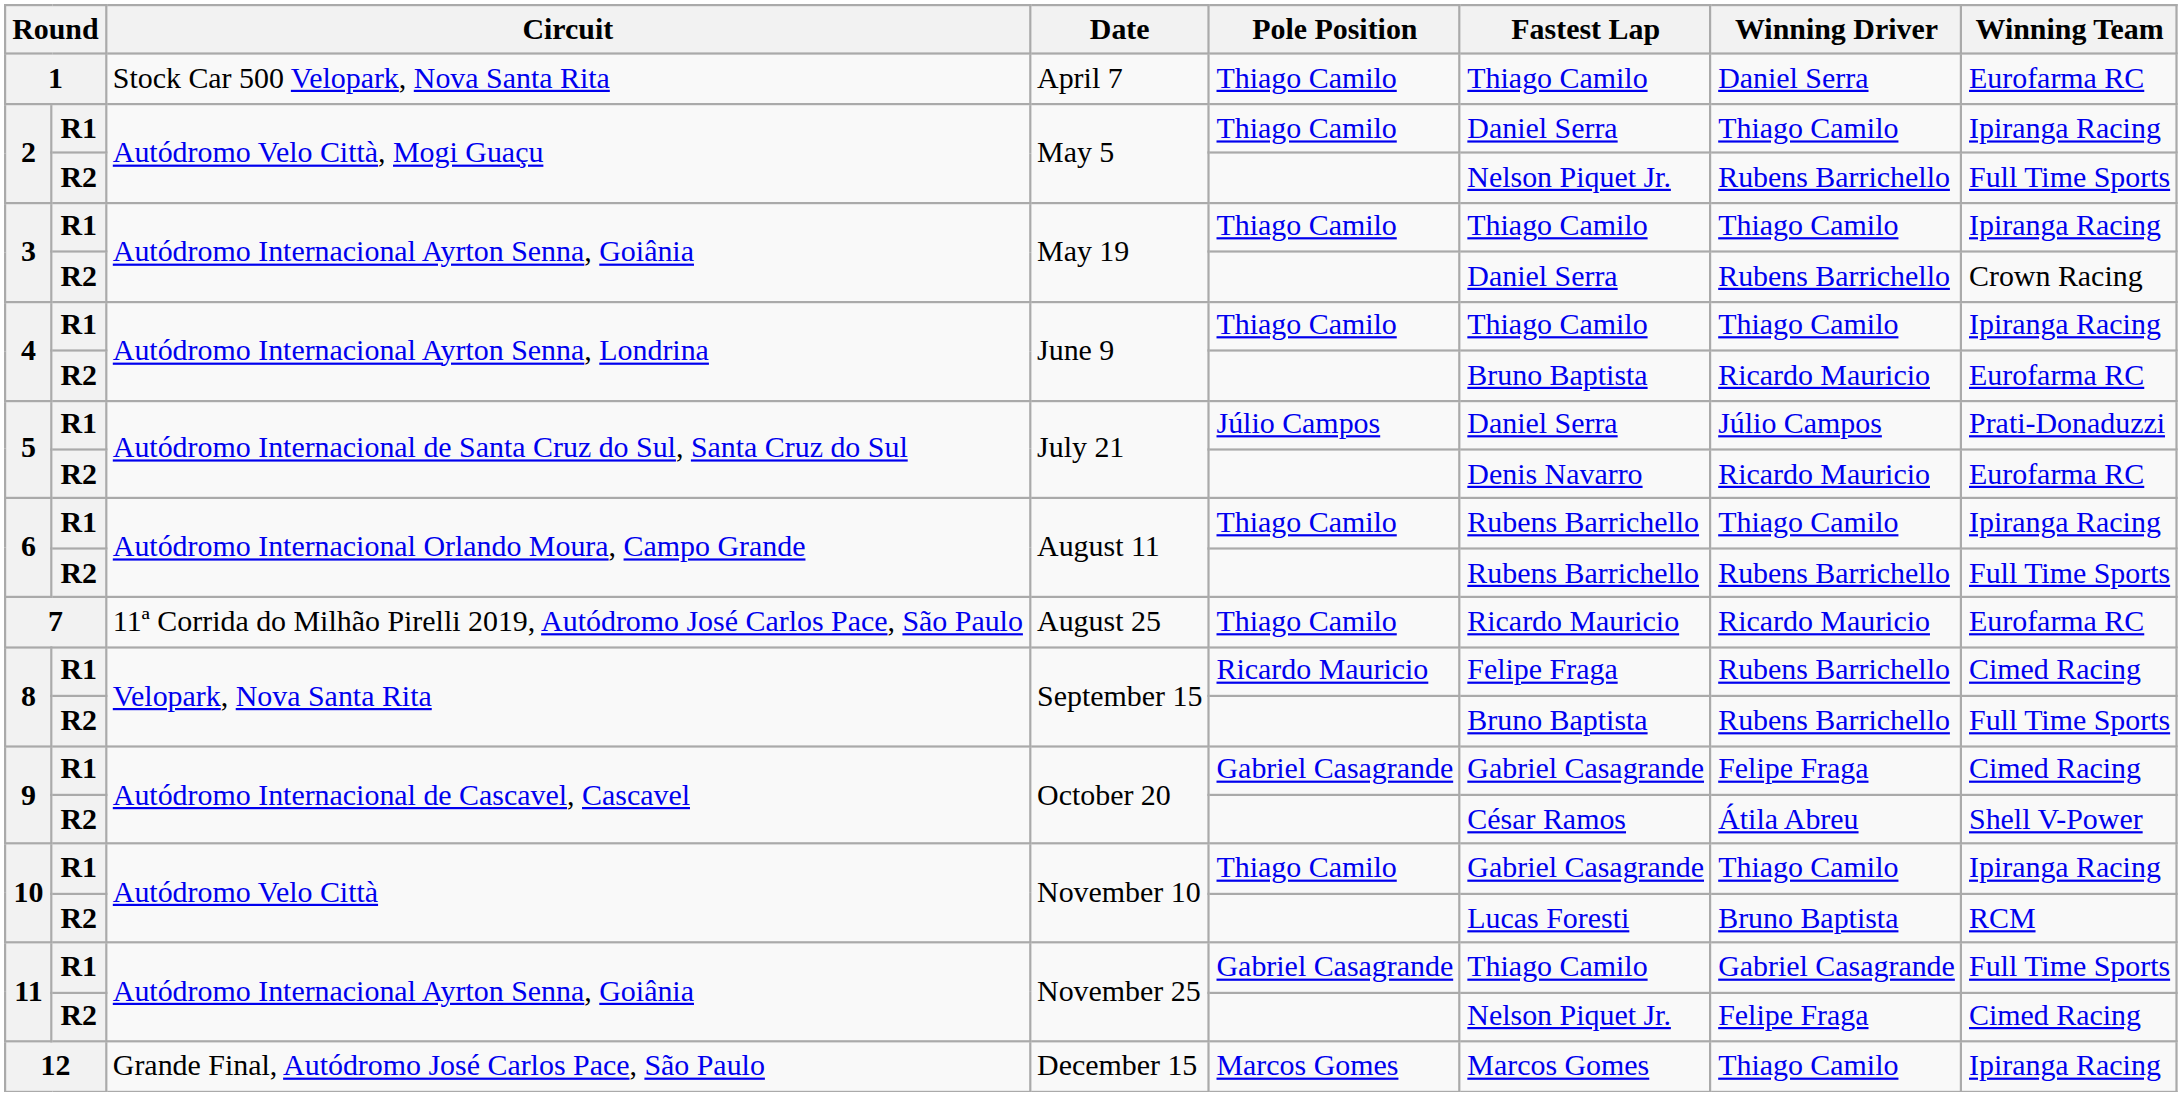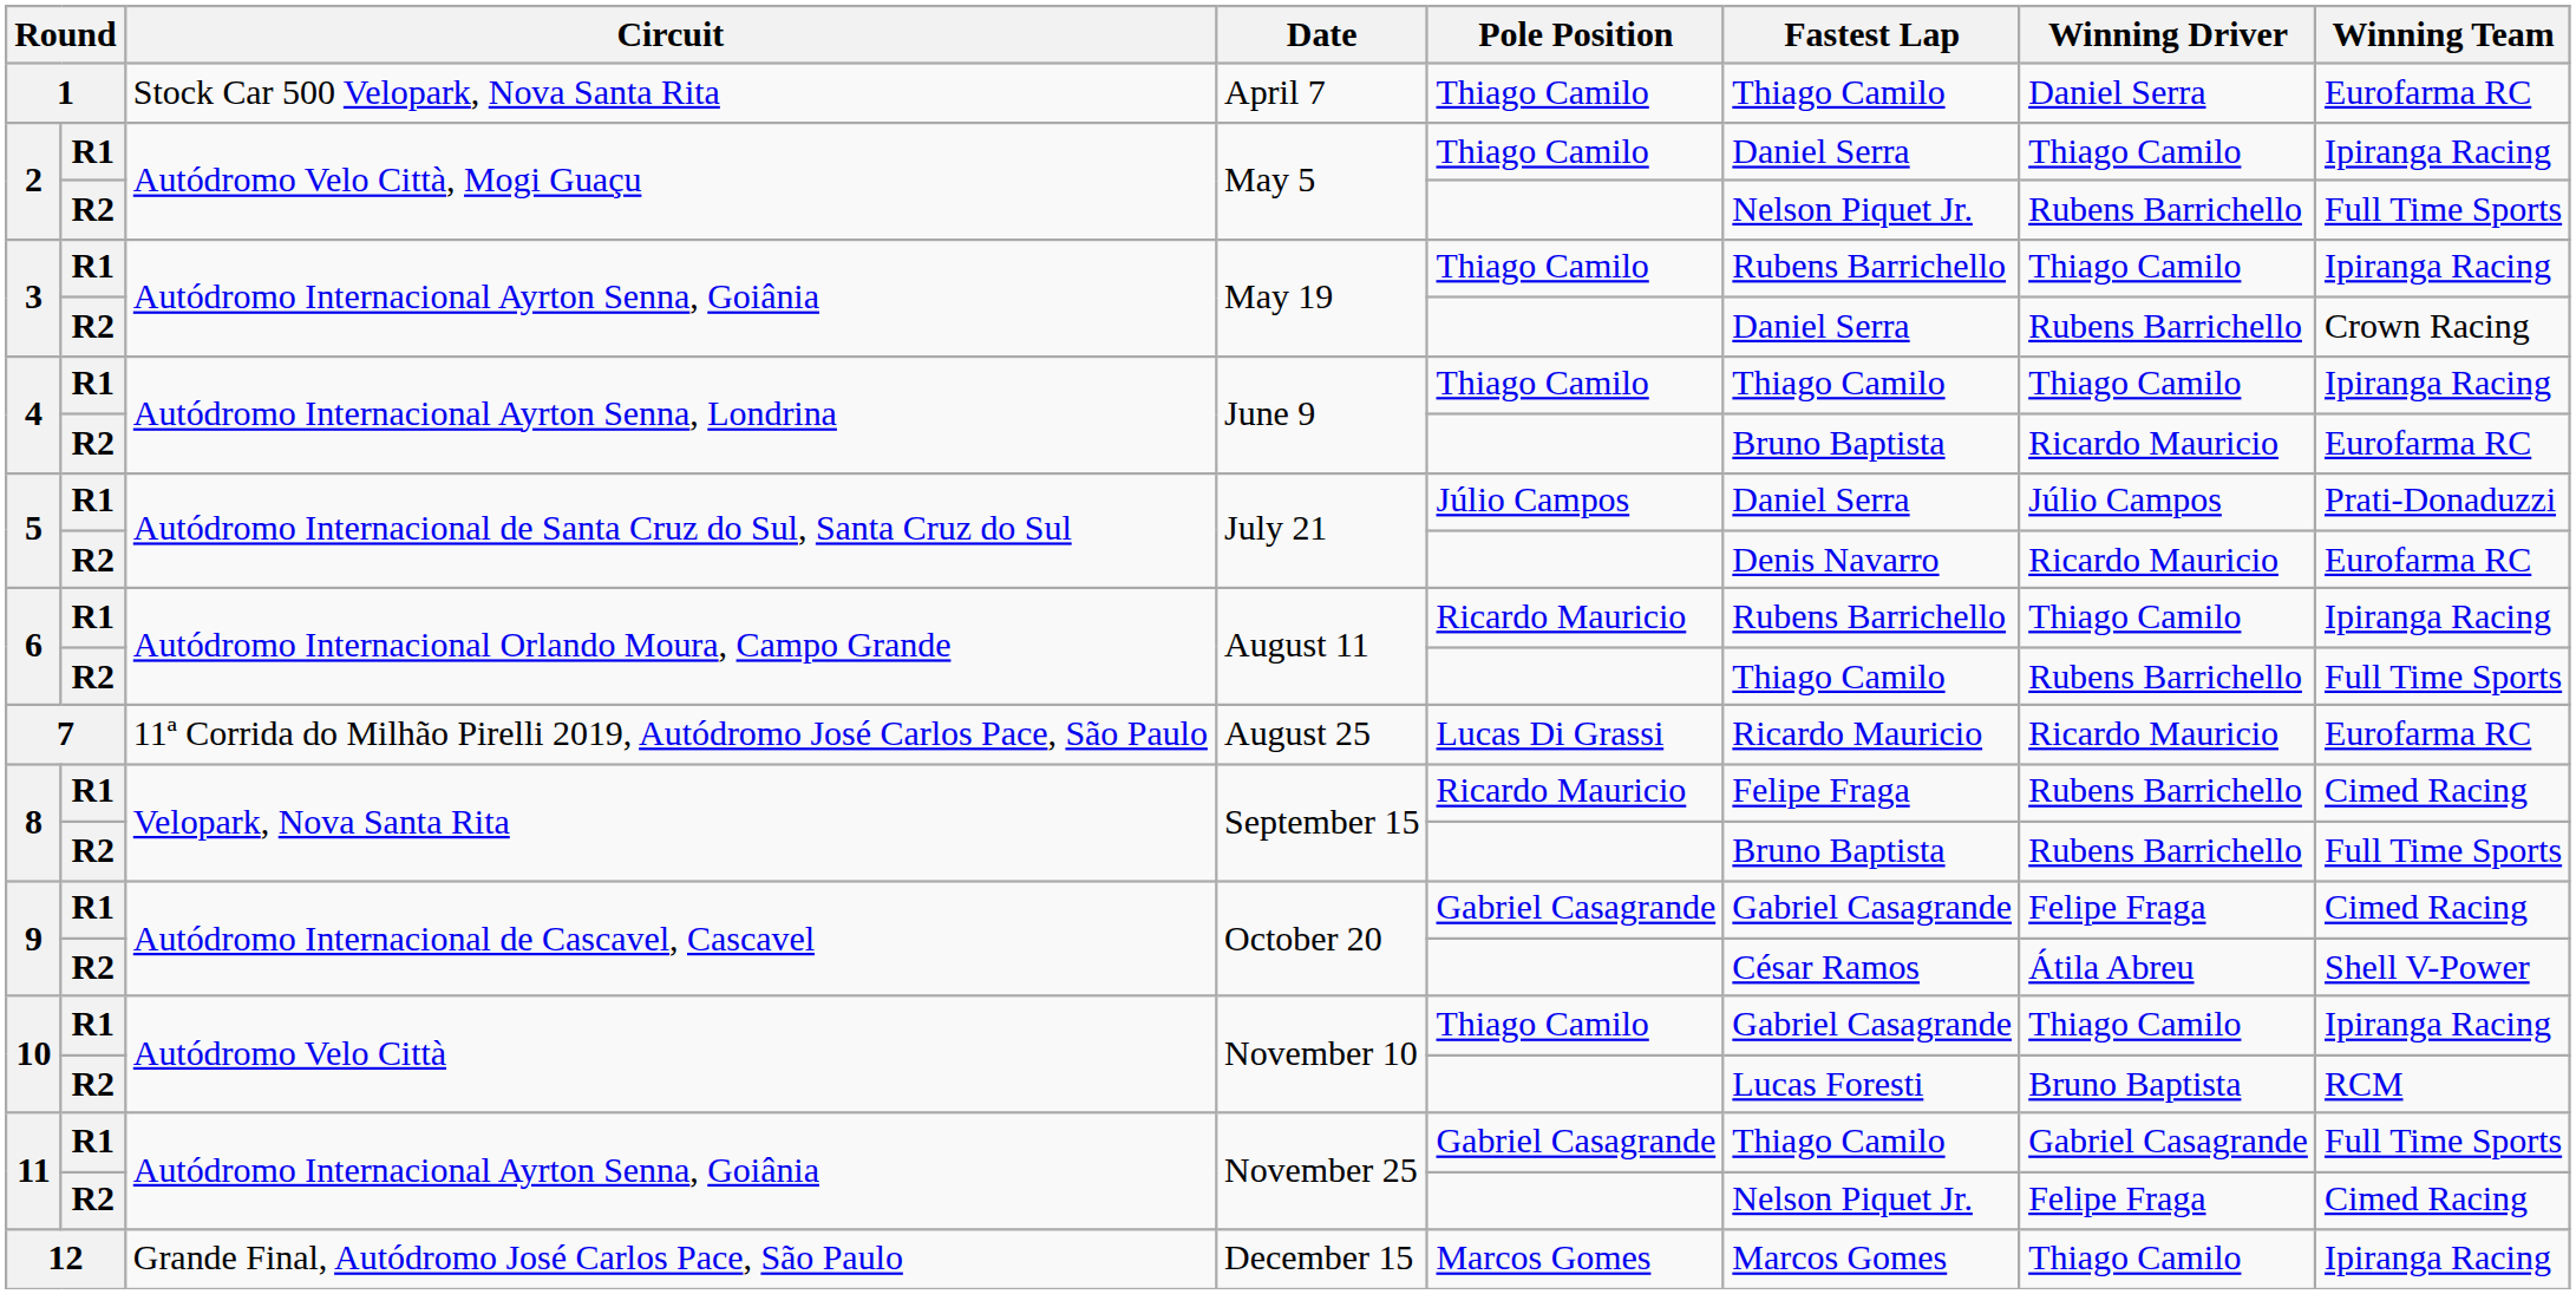3 / R1 | Fastest Lap: Thiago Camilo -> Rubens Barrichello
6 / R1 | Pole Position: Thiago Camilo -> Ricardo Mauricio
6 / R2 | Fastest Lap: Rubens Barrichello -> Thiago Camilo
7 | Pole Position: Thiago Camilo -> Lucas Di Grassi
